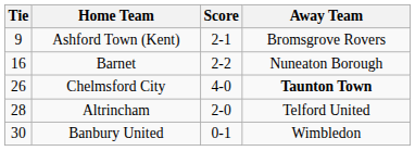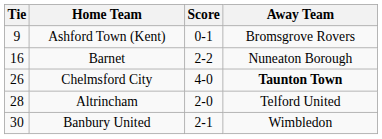Ashford Town (Kent) | Score: 2-1 -> 0-1
Banbury United | Score: 0-1 -> 2-1
